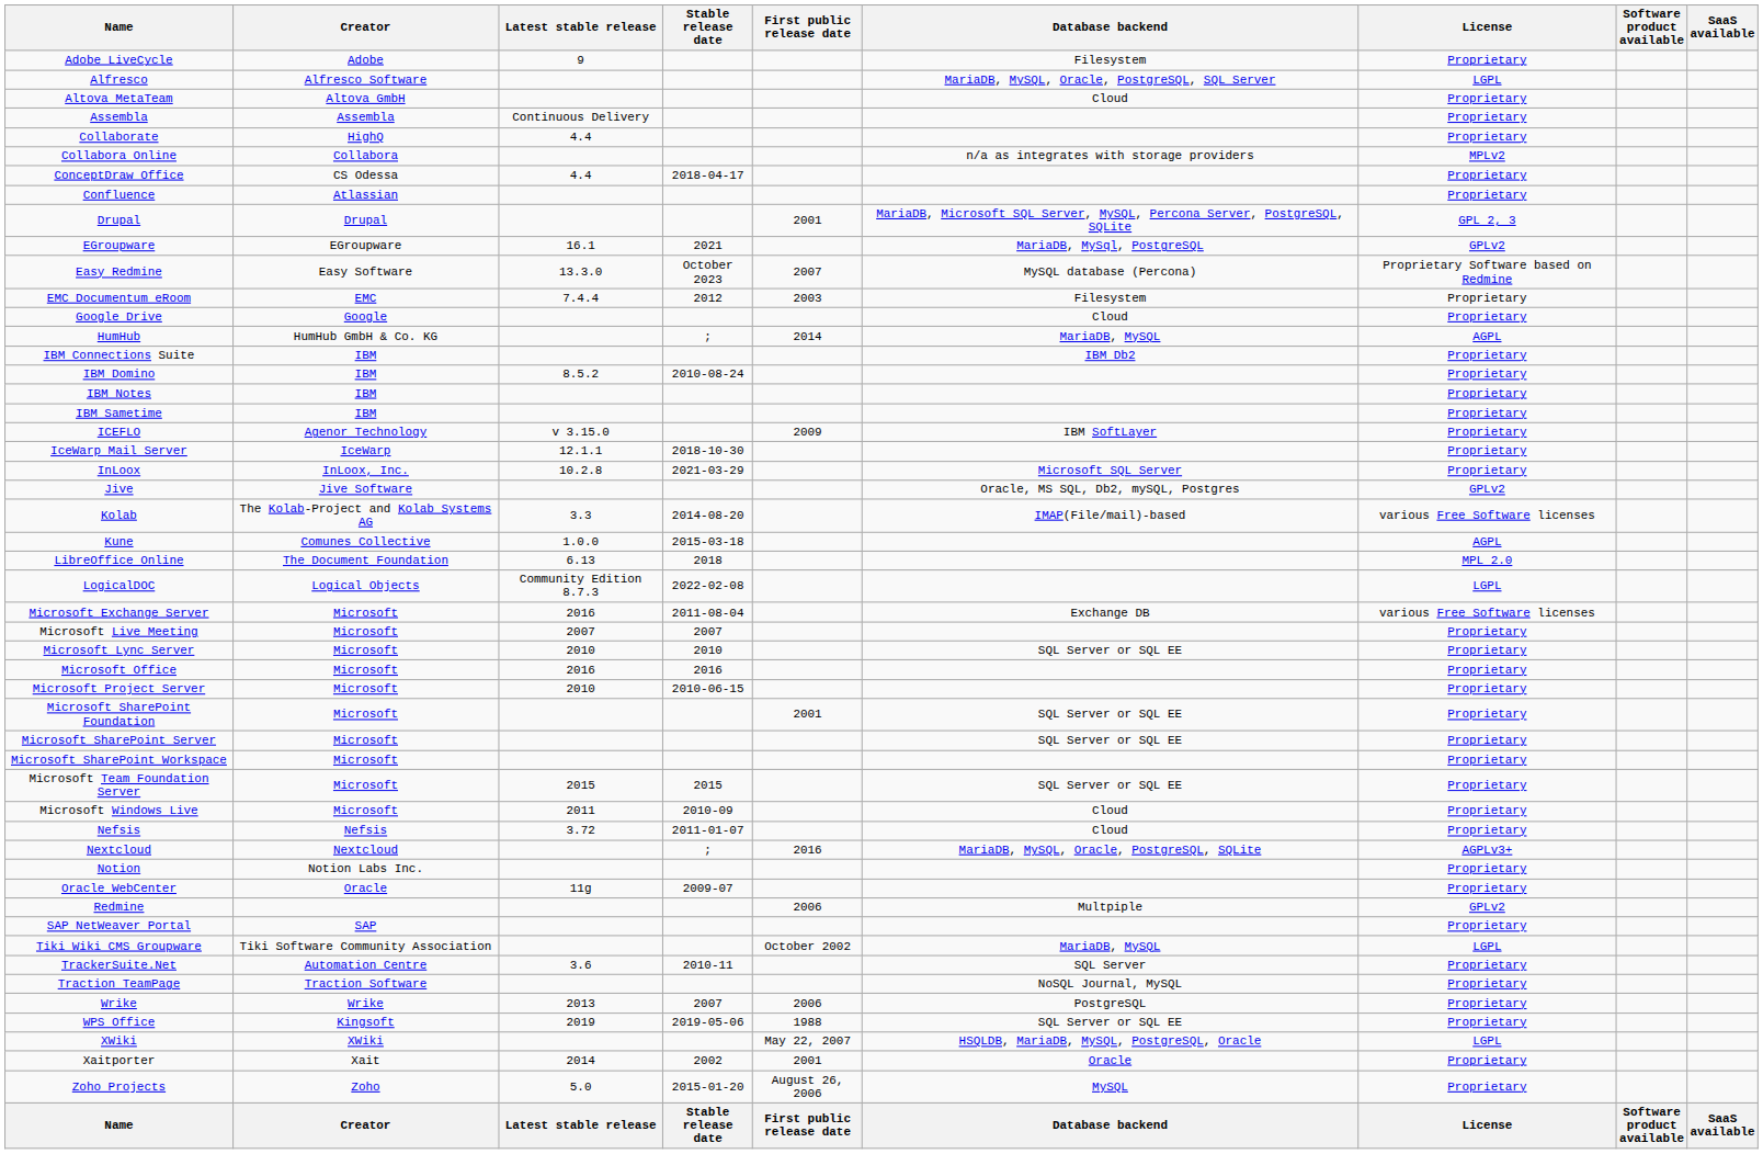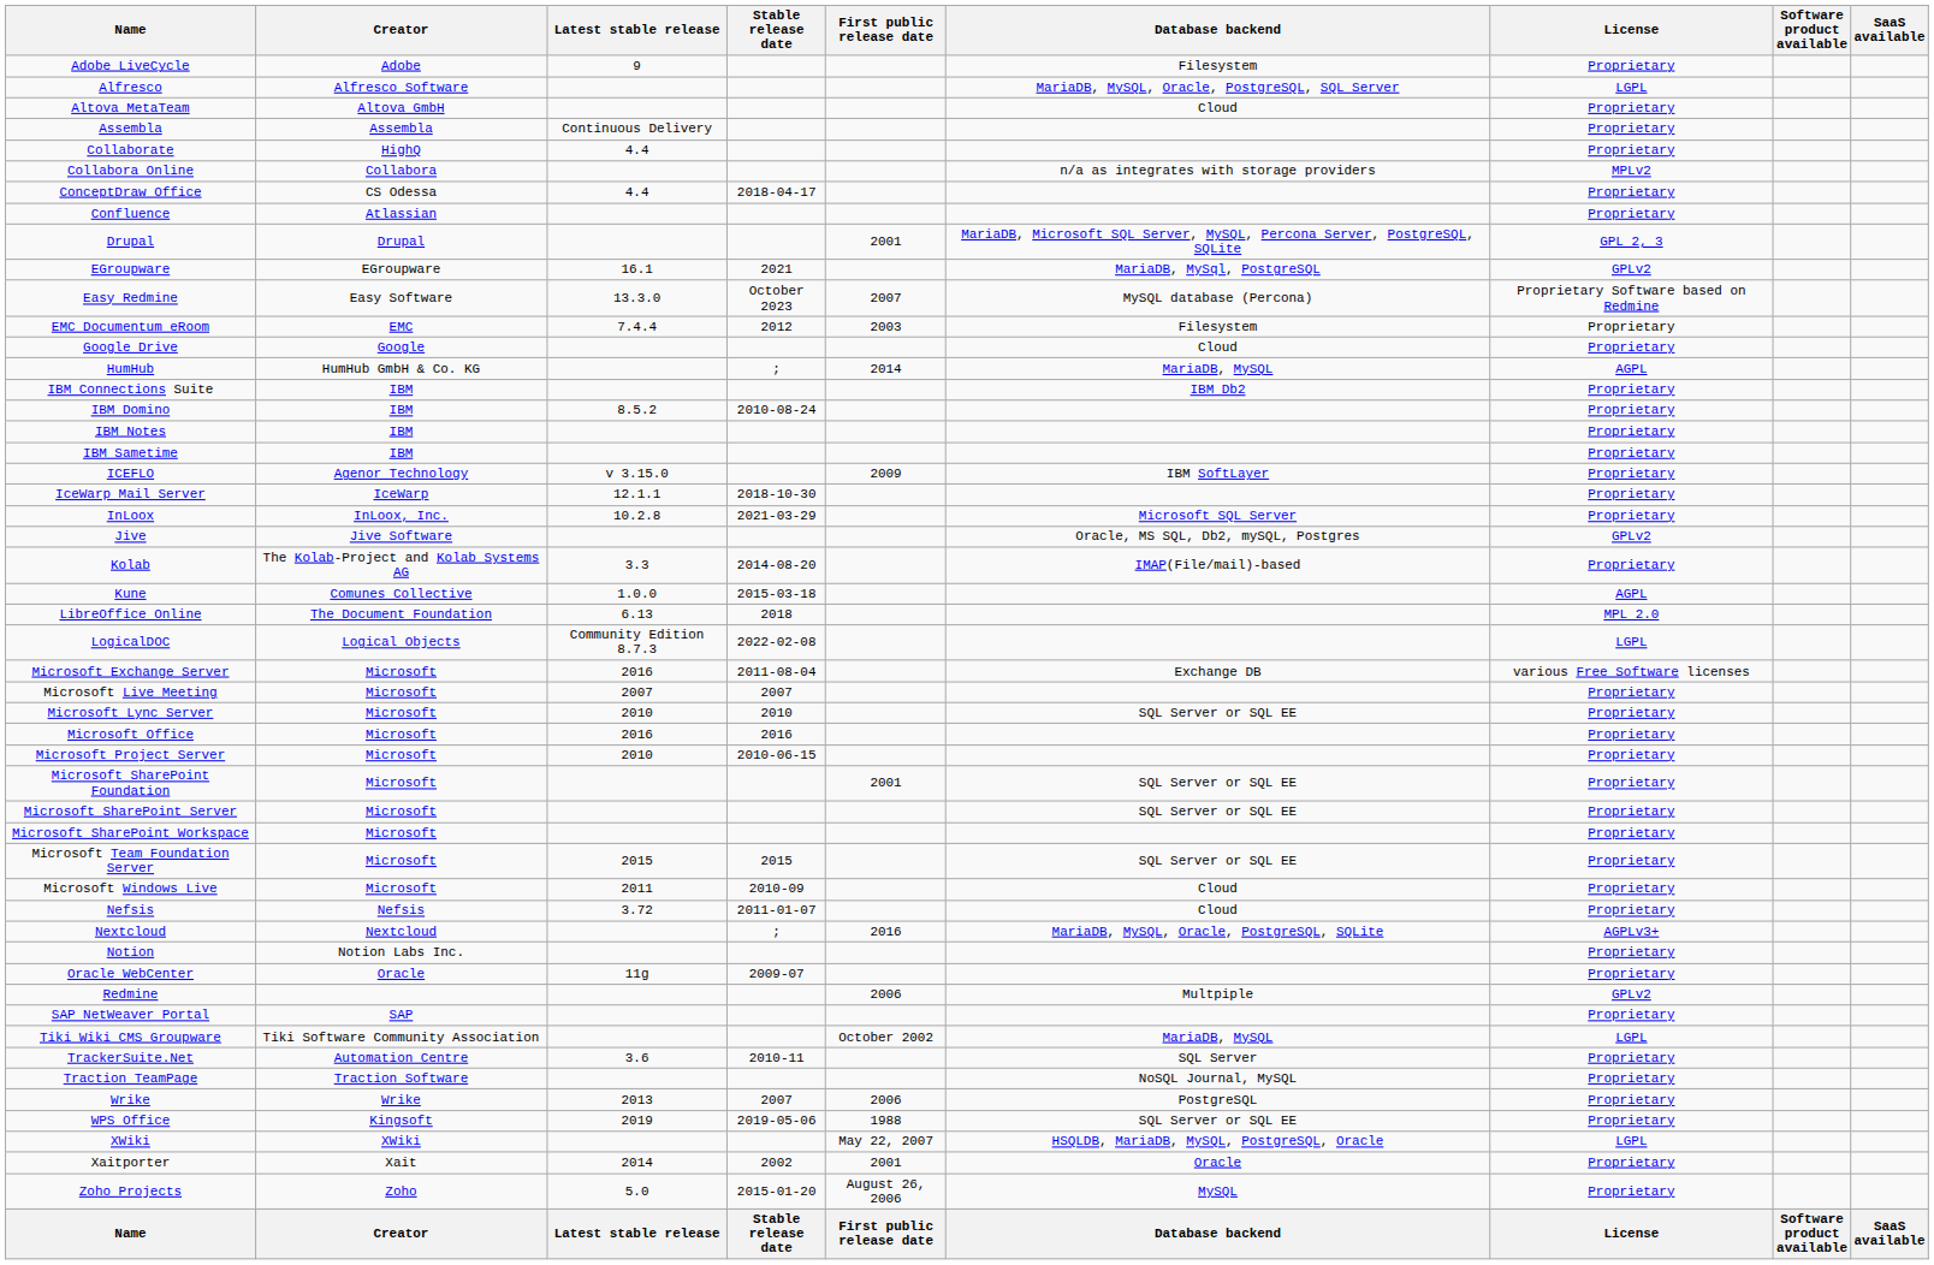Kolab | License: various Free Software licenses -> Proprietary
